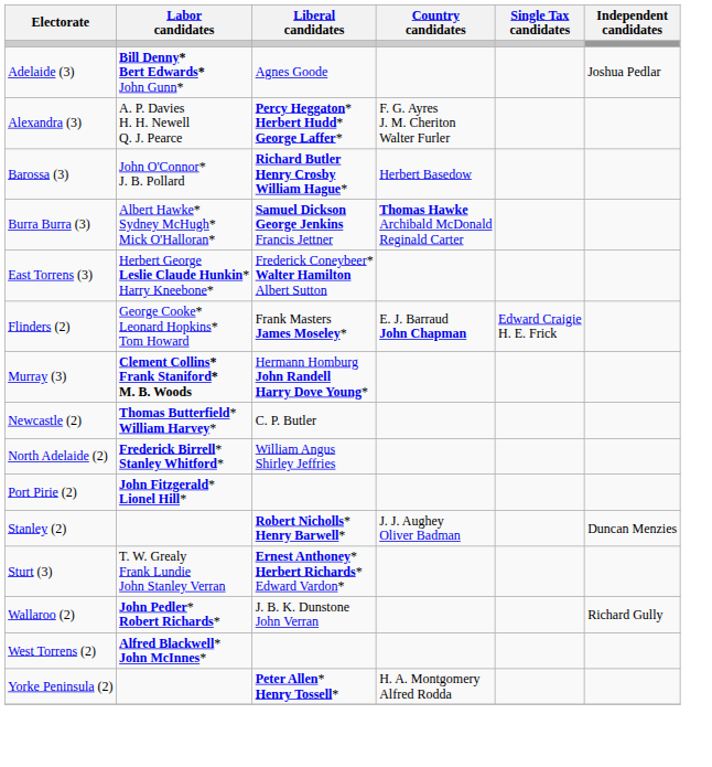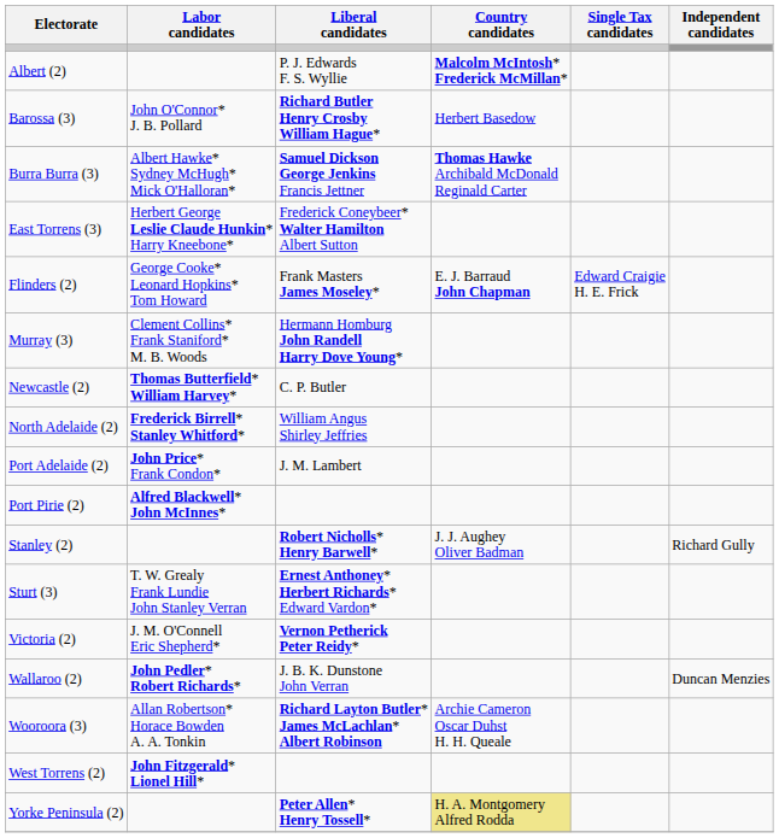- row: Adelaide (3) | Bill Denny* Bert Edwards* John Gunn* | Agnes Goode | Joshua Pedlar
+ row: Albert (2) | P. J. Edwards F. S. Wyllie | Malcolm McIntosh* Frederick McMillan*
- row: Alexandra (3) | A. P. Davies H. H. Newell Q. J. Pearce | Percy Heggaton* Herbert Hudd* George Laffer* | F. G. Ayres J. M. Cheriton Walter Furler
Murray (3) | Labor candidates: bold -> normal
+ row: Port Adelaide (2) | John Price* Frank Condon* | J. M. Lambert
Port Pirie (2) | Labor candidates: John Fitzgerald* Lionel Hill* -> Alfred Blackwell* John McInnes*
Stanley (2) | Independent candidates: Duncan Menzies -> Richard Gully
+ row: Victoria (2) | J. M. O'Connell Eric Shepherd* | Vernon Petherick Peter Reidy*
Wallaroo (2) | Independent candidates: Richard Gully -> Duncan Menzies
+ row: Wooroora (3) | Allan Robertson* Horace Bowden A. A. Tonkin | Richard Layton Butler* James McLachlan* Albert Robinson | Archie Cameron Oscar Duhst H. H. Queale
West Torrens (2) | Labor candidates: Alfred Blackwell* John McInnes* -> John Fitzgerald* Lionel Hill*
Yorke Peninsula (2) | Country candidates: no background -> khaki background
